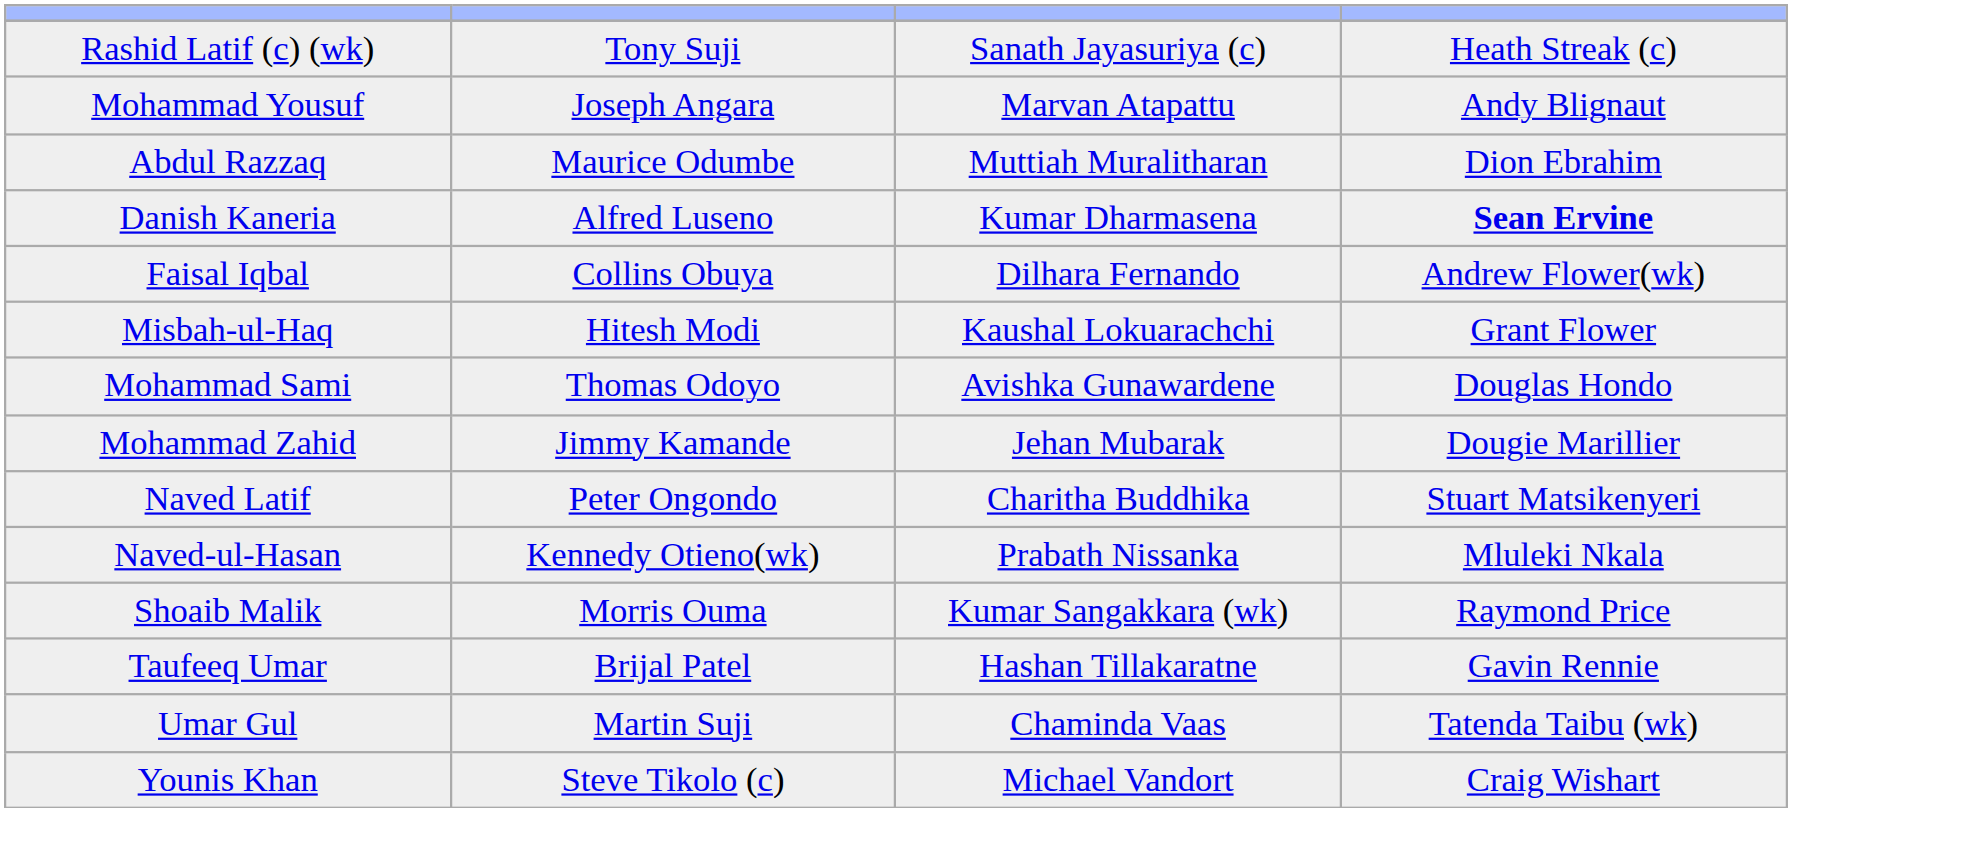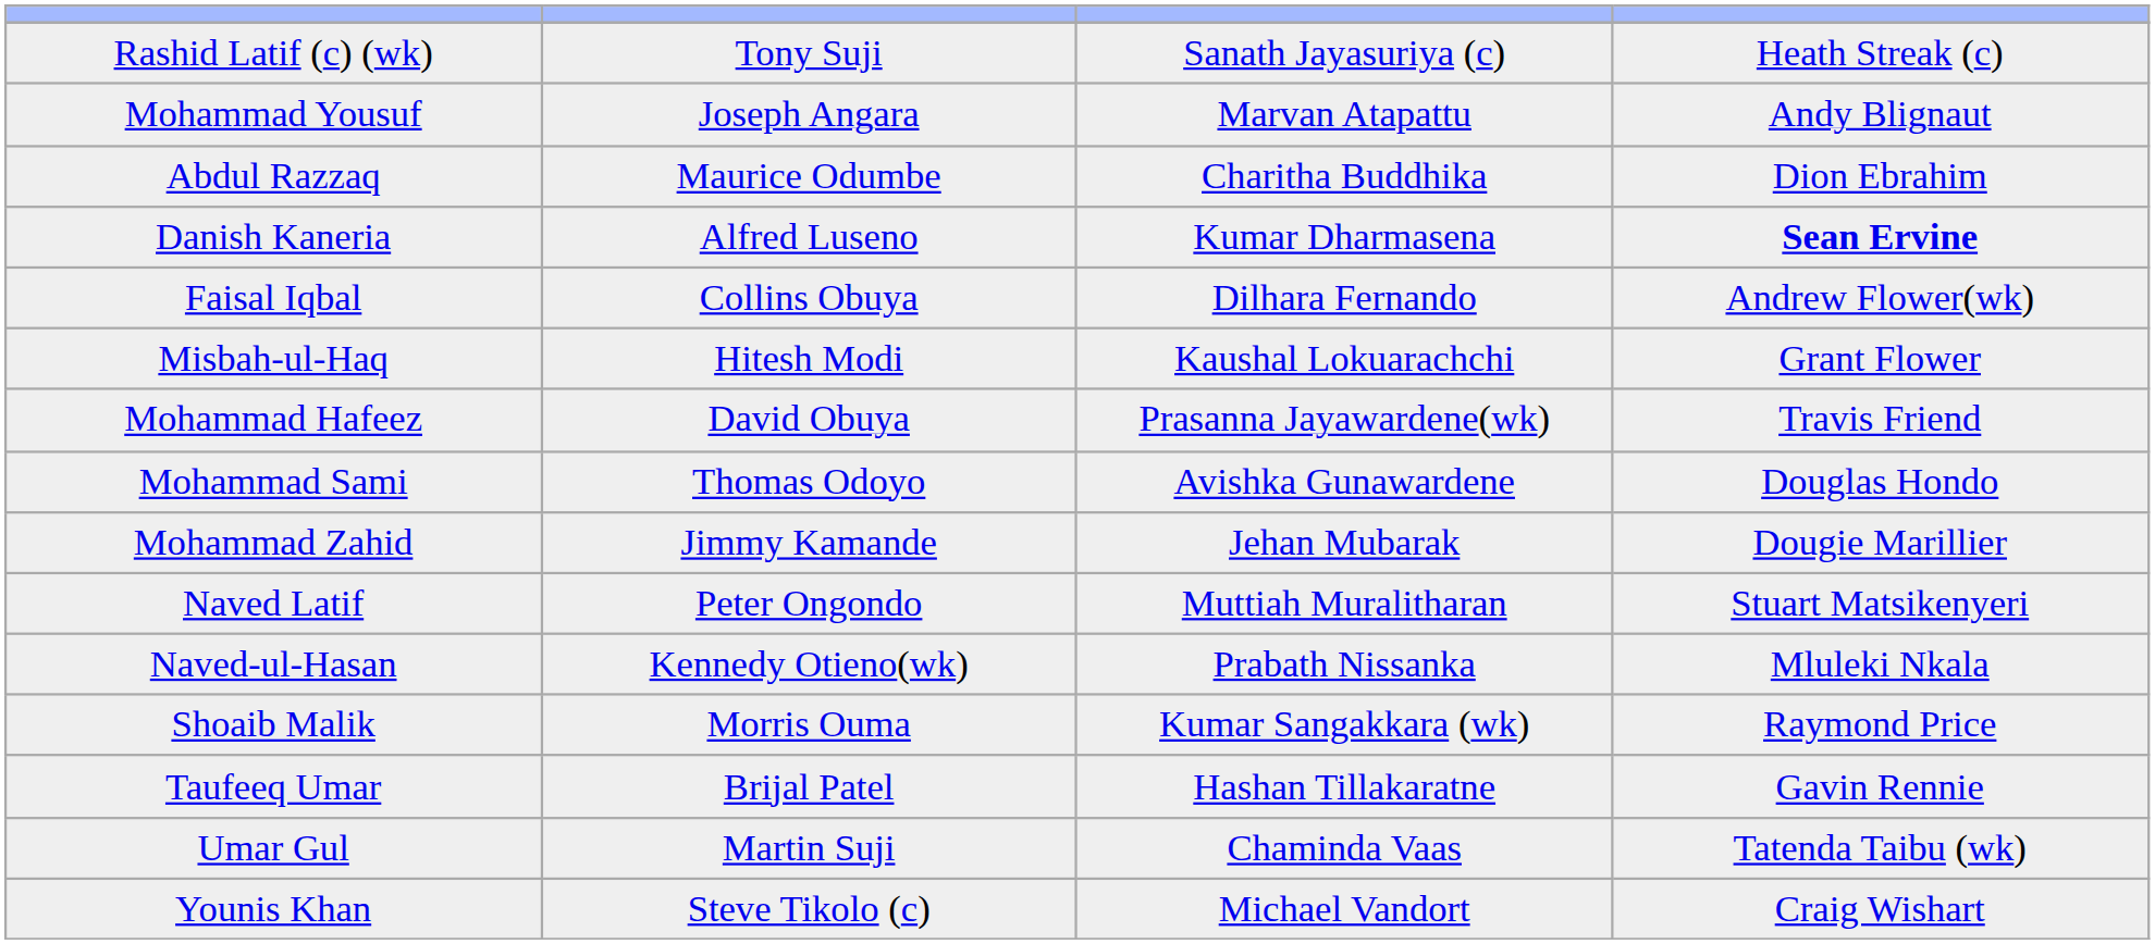Abdul Razzaq | column 3: Muttiah Muralitharan -> Charitha Buddhika
+ row: Mohammad Hafeez | David Obuya | Prasanna Jayawardene(wk) | Travis Friend
Naved Latif | column 3: Charitha Buddhika -> Muttiah Muralitharan
